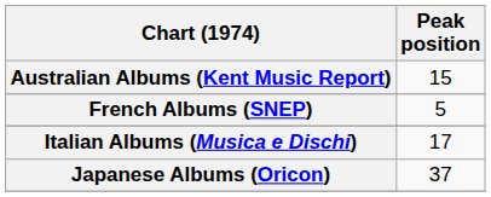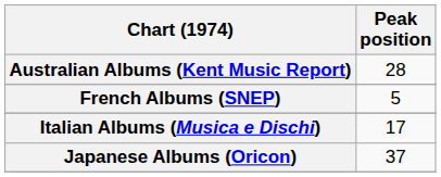Australian Albums (Kent Music Report) | Peak position: 15 -> 28
